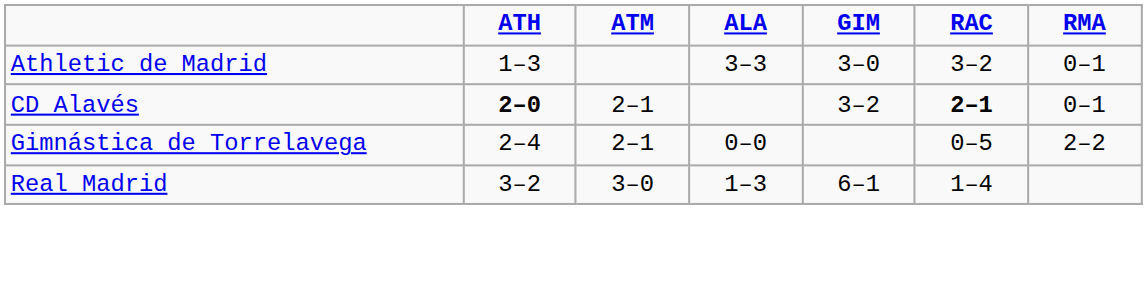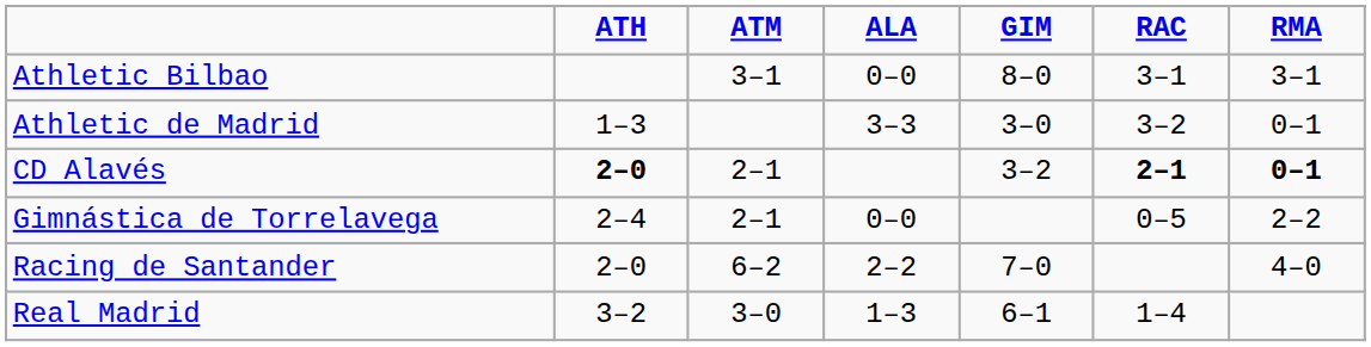+ row: Athletic Bilbao | 3–1 | 0–0 | 8–0 | 3–1 | 3–1
CD Alavés | RMA: normal -> bold
+ row: Racing de Santander | 2–0 | 6–2 | 2–2 | 7–0 | 4–0
